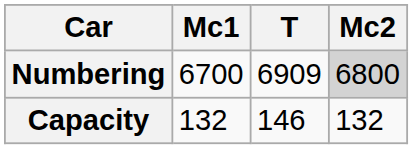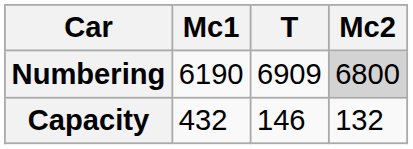Numbering | Mc1: 6700 -> 6190
Capacity | Mc1: 132 -> 432
